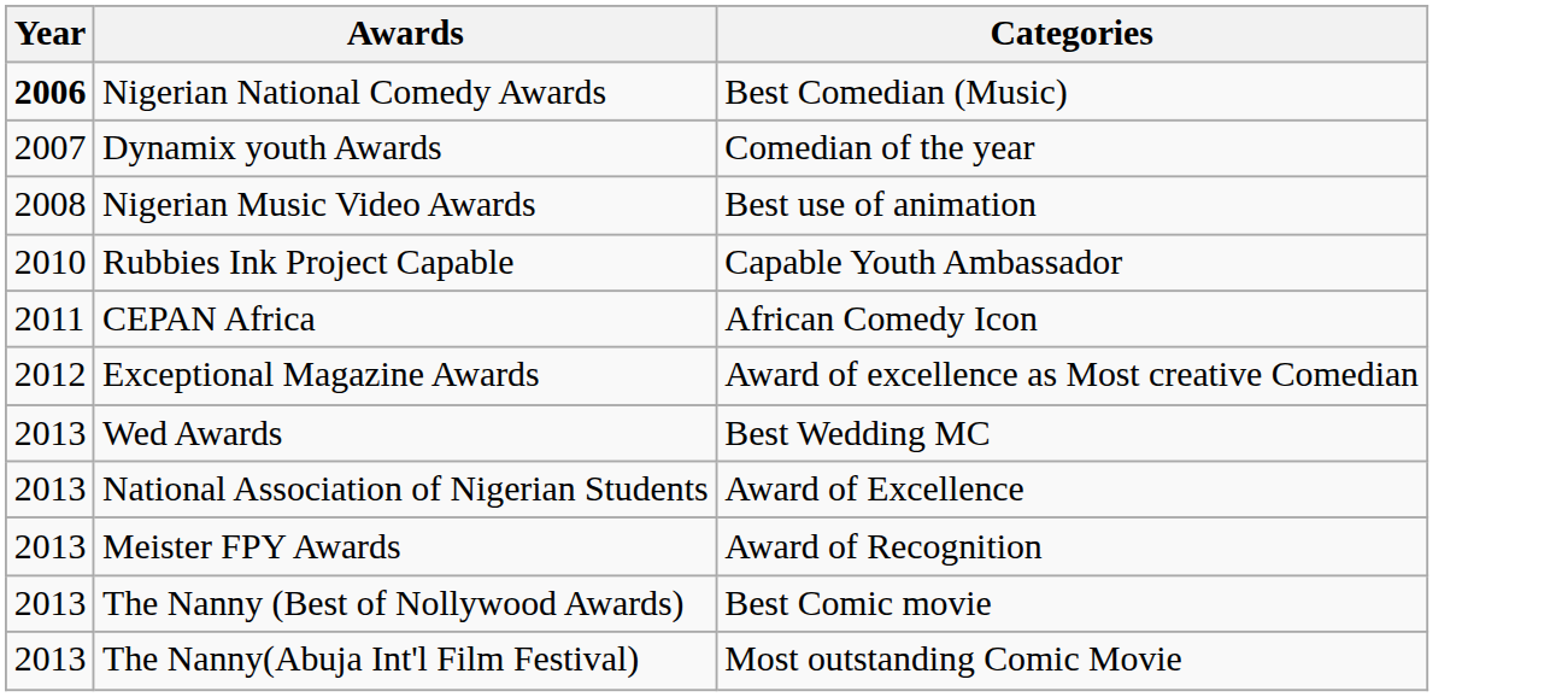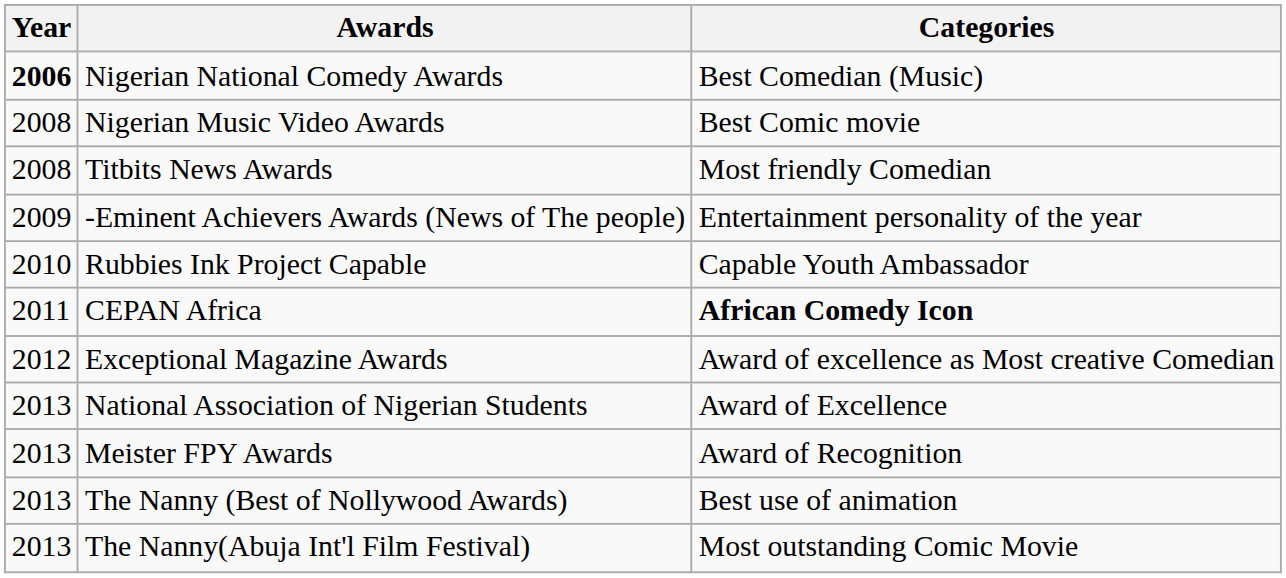- row: 2007 | Dynamix youth Awards | Comedian of the year
Nigerian Music Video Awards | Categories: Best use of animation -> Best Comic movie
+ row: 2008 | Titbits News Awards | Most friendly Comedian
+ row: 2009 | -Eminent Achievers Awards (News of The people) | Entertainment personality of the year
CEPAN Africa | Categories: normal -> bold
- row: 2013 | Wed Awards | Best Wedding MC
The Nanny (Best of Nollywood Awards) | Categories: Best Comic movie -> Best use of animation
